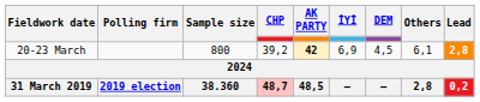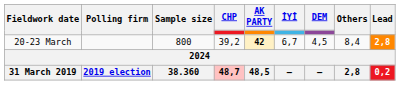20-23 March | İYİ: 6,9 -> 6,7
20-23 March | Others: 6,1 -> 8,4
